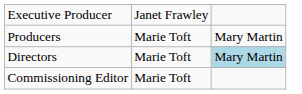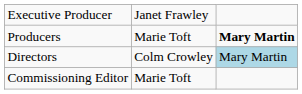Producers | column 3: normal -> bold
Directors | column 2: Marie Toft -> Colm Crowley
